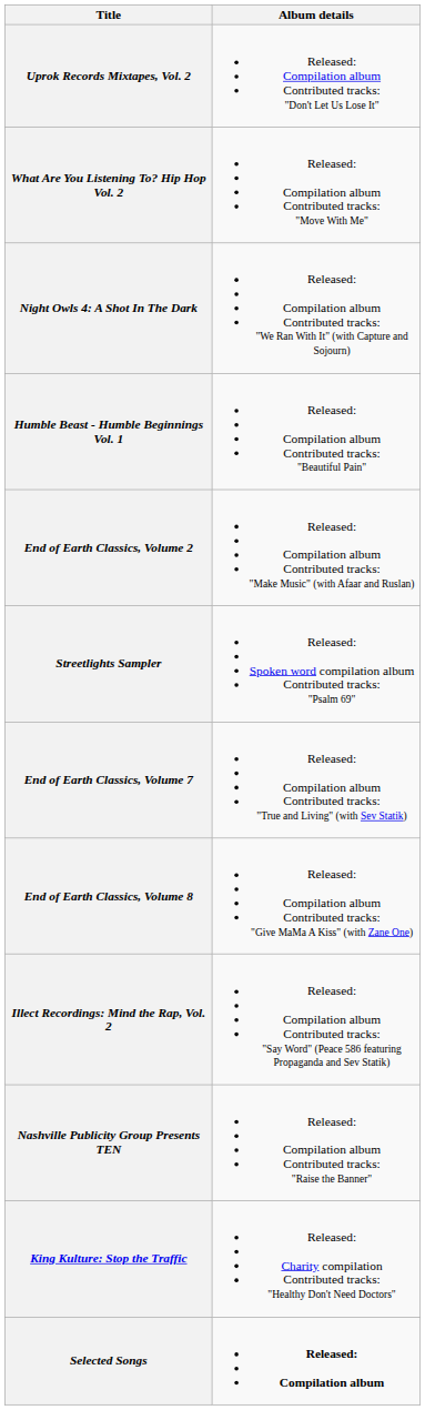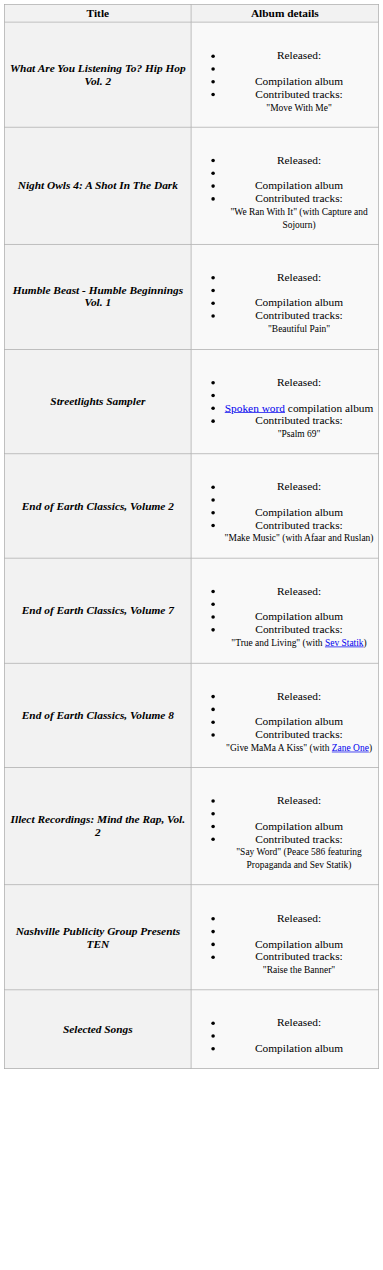- row: Uprok Records Mixtapes, Vol. 2 | Released: Compilation album Contributed tracks: "Don't Let Us Lose It"
rows swapped: Streetlights Sampler <-> End of Earth Classics, Volume 2
- row: King Kulture: Stop the Traffic | Released: Charity compilation Contributed tracks: "Healthy Don't Need Doctors"
Selected Songs | Album details: bold -> normal
